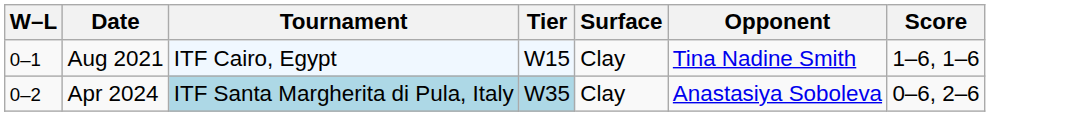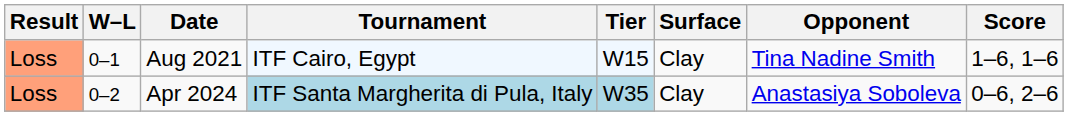+ column: Result | Loss | Loss
